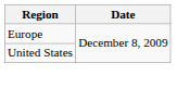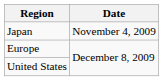+ row: Japan | November 4, 2009
